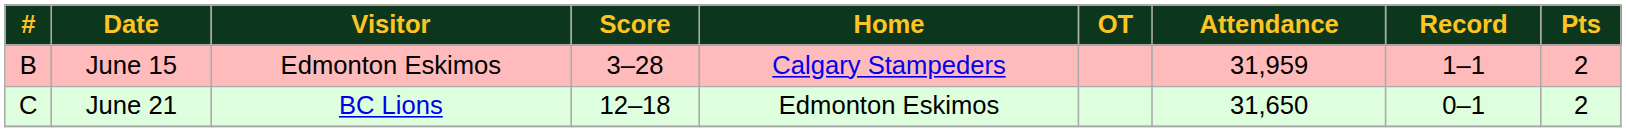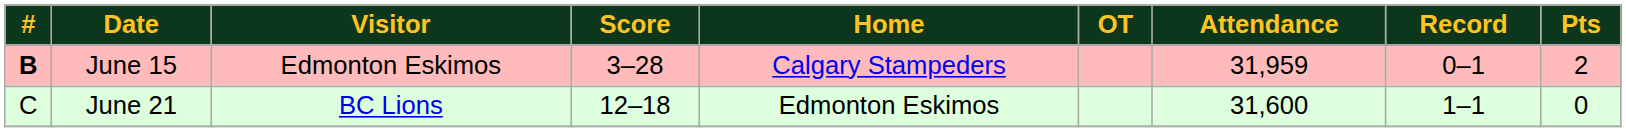June 15 | #: normal -> bold
June 15 | Record: 1–1 -> 0–1
June 21 | Attendance: 31,650 -> 31,600
June 21 | Record: 0–1 -> 1–1
June 21 | Pts: 2 -> 0
